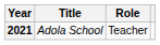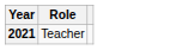- column: Title | Adola School
